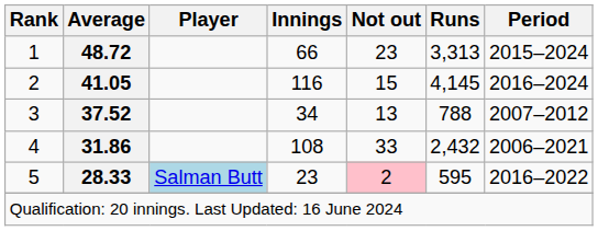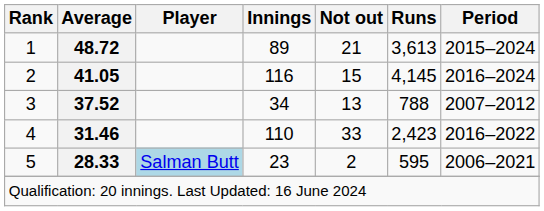1 | Innings: 66 -> 89
1 | Not out: 23 -> 21
1 | Runs: 3,313 -> 3,613
4 | Average: 31.86 -> 31.46
4 | Innings: 108 -> 110
4 | Runs: 2,432 -> 2,423
4 | Period: 2006–2021 -> 2016–2022
5 | Not out: pink background -> no background
5 | Period: 2016–2022 -> 2006–2021
